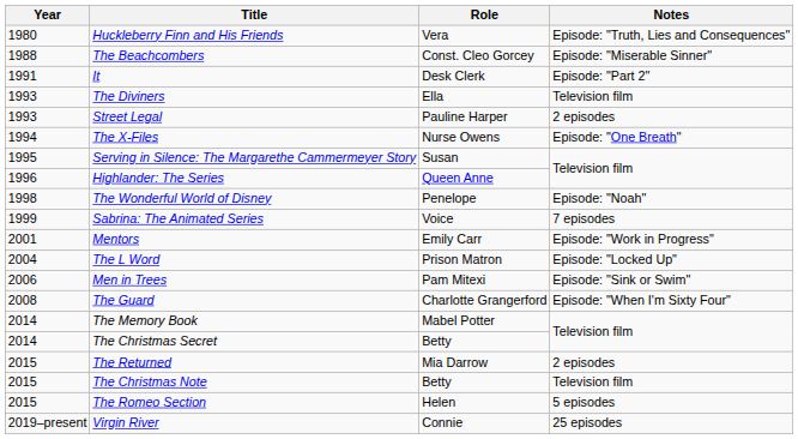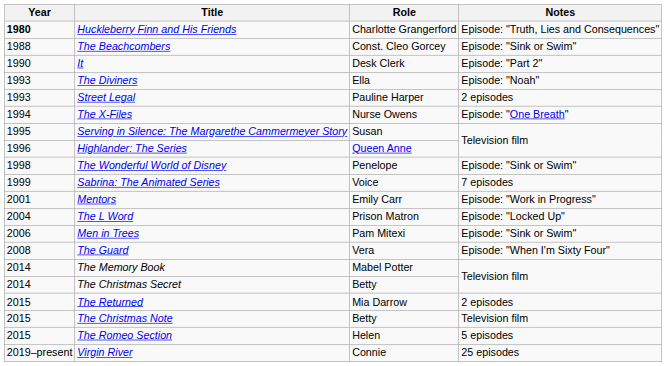Huckleberry Finn and His Friends | Year: normal -> bold
Huckleberry Finn and His Friends | Role: Vera -> Charlotte Grangerford
The Beachcombers | Notes: Episode: "Miserable Sinner" -> Episode: "Sink or Swim"
It | Year: 1991 -> 1990
The Diviners | Notes: Television film -> Episode: "Noah"
The Wonderful World of Disney | Notes: Episode: "Noah" -> Episode: "Sink or Swim"
The Guard | Role: Charlotte Grangerford -> Vera
